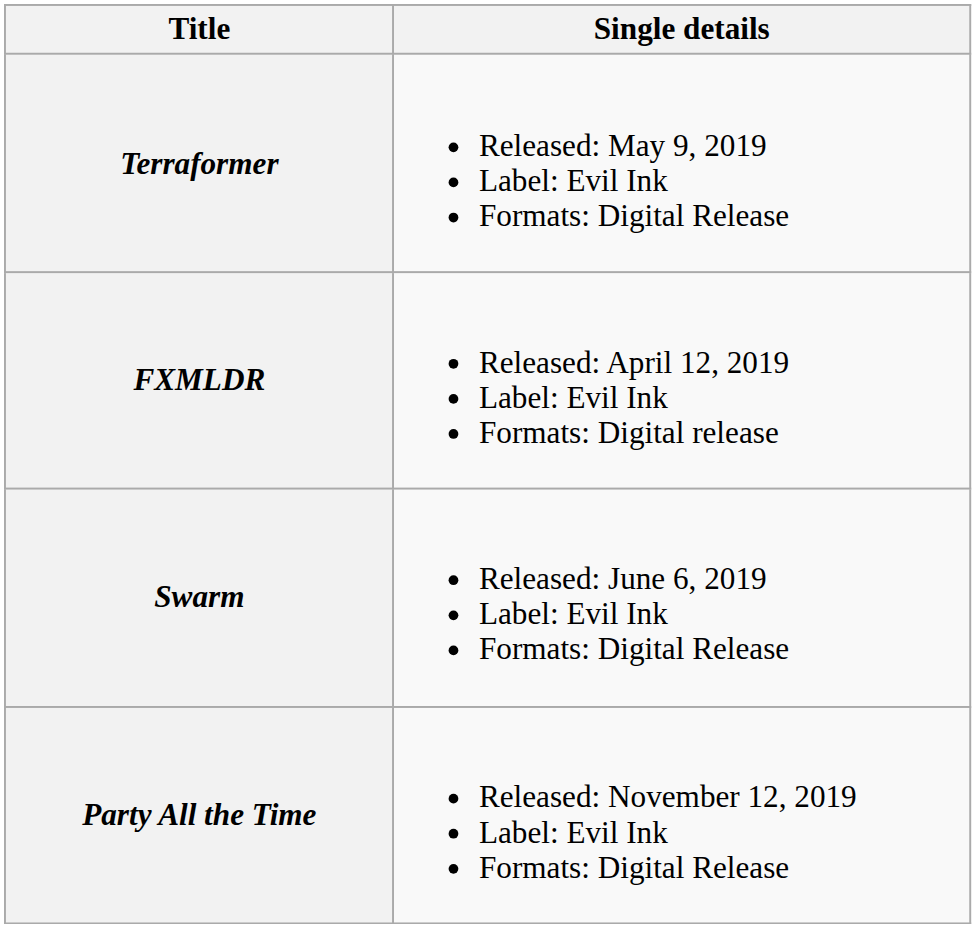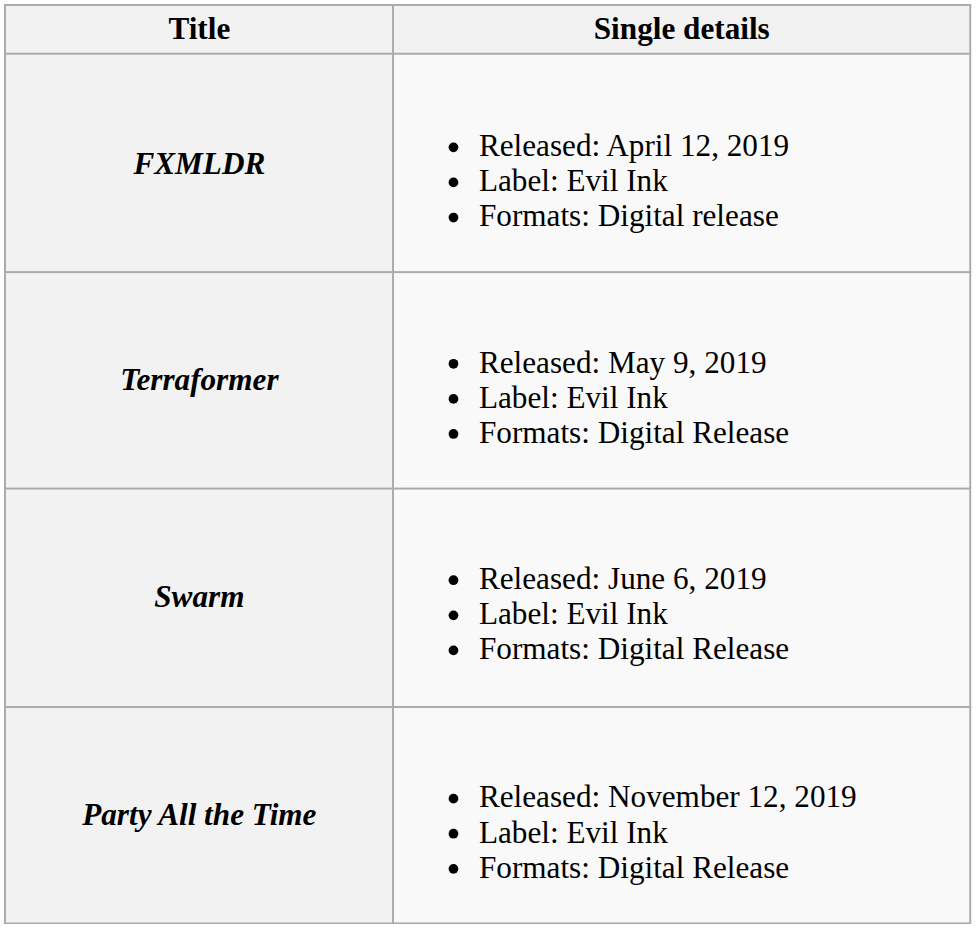rows swapped: FXMLDR <-> Terraformer
